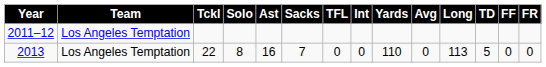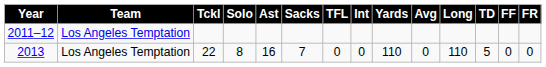2013 | Long: 113 -> 110
